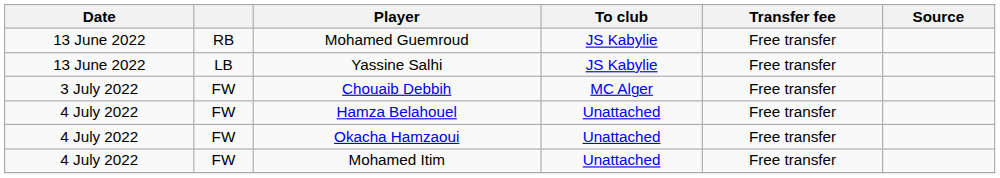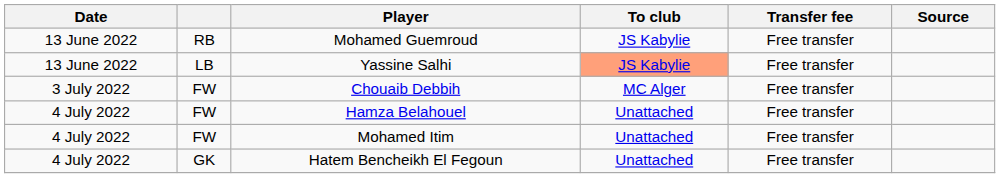Yassine Salhi | To club: no background -> lightsalmon background
- row: 4 July 2022 | FW | Okacha Hamzaoui | Unattached | Free transfer
+ row: 4 July 2022 | GK | Hatem Bencheikh El Fegoun | Unattached | Free transfer
